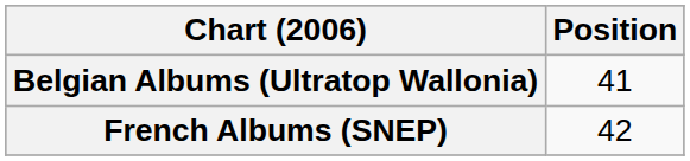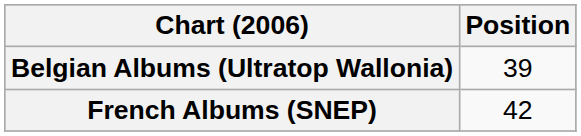Belgian Albums (Ultratop Wallonia) | Position: 41 -> 39
